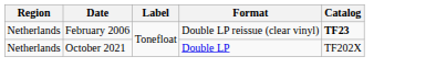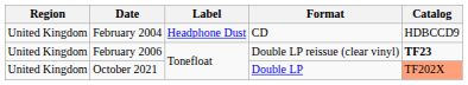+ row: United Kingdom | February 2004 | Headphone Dust | CD | HDBCCD9
February 2006 | Region: Netherlands -> United Kingdom
October 2021 | Region: Netherlands -> United Kingdom
October 2021 | Catalog: no background -> lightsalmon background
